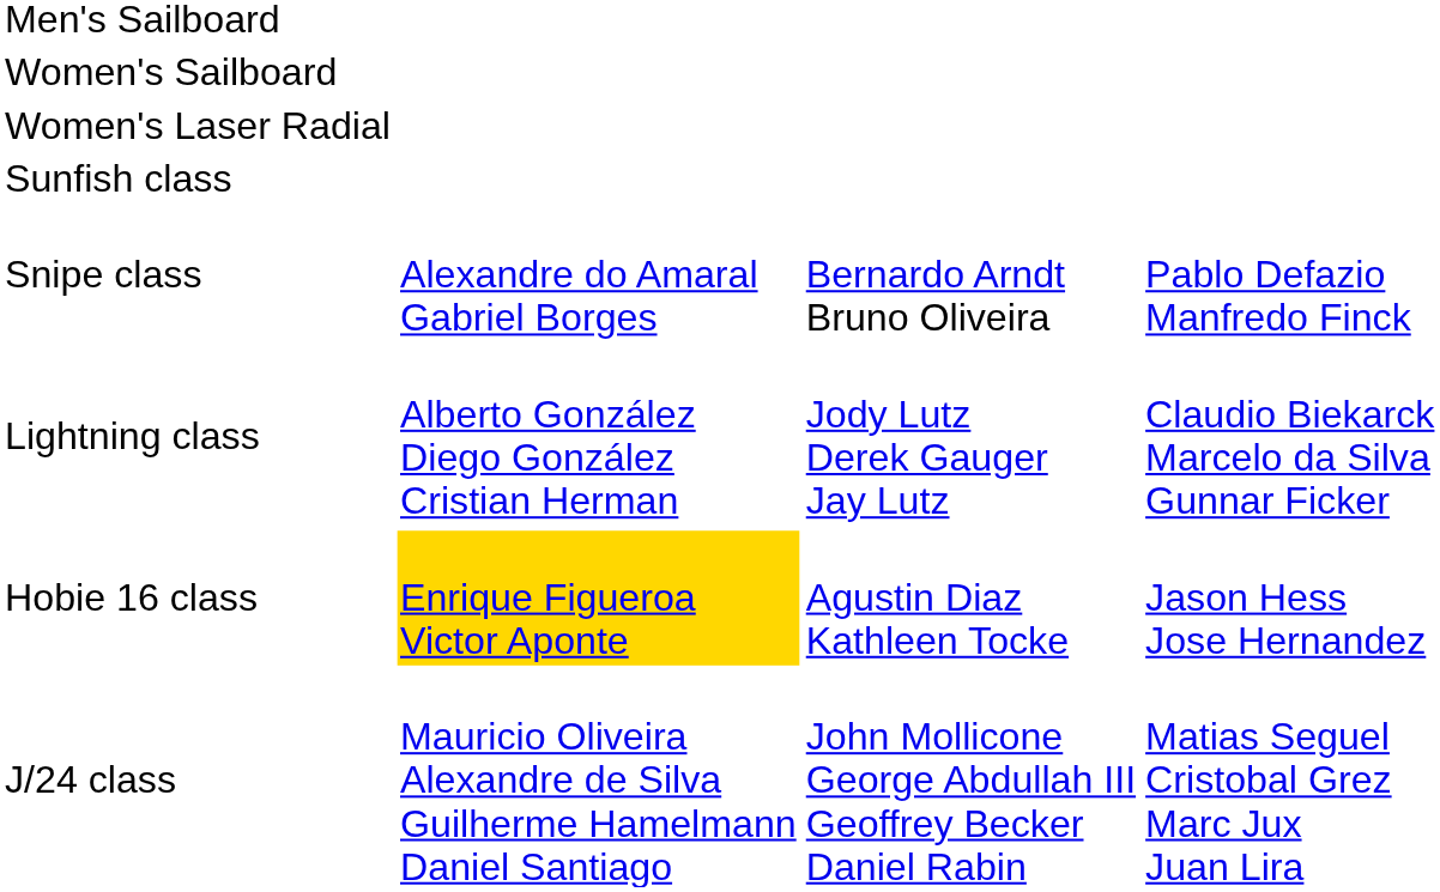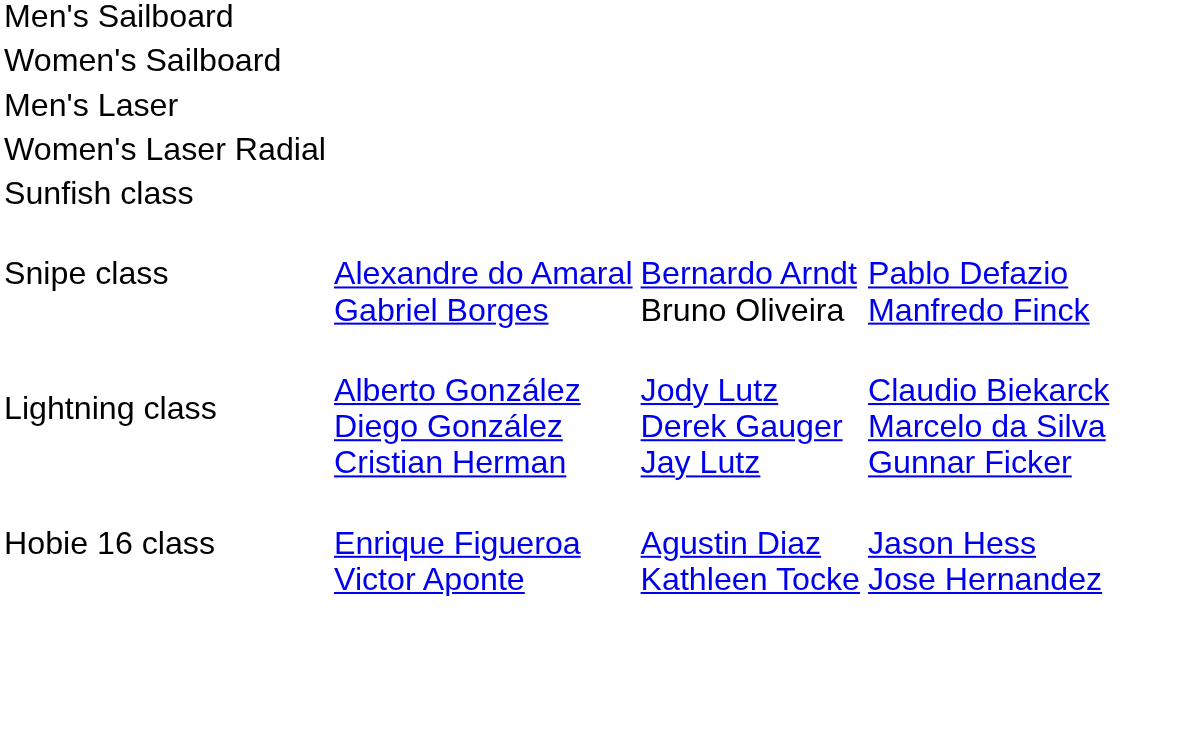+ row: Men's Laser
Hobie 16 class | column 2: gold background -> no background
- row: J/24 class | Mauricio Oliveira Alexandre de Silva Guilherme Hamelmann Daniel Santiago | John Mollicone George Abdullah III Geoffrey Becker Daniel Rabin | Matias Seguel Cristobal Grez Marc Jux Juan Lira
